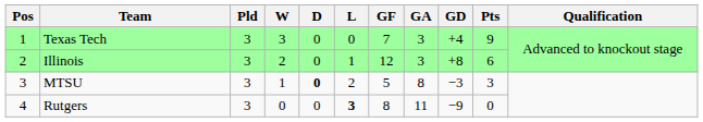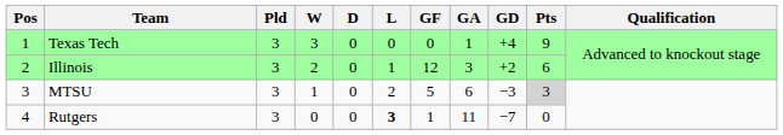Texas Tech | GF: 7 -> 0
Texas Tech | GA: 3 -> 1
Illinois | GD: +8 -> +2
MTSU | D: bold -> normal
MTSU | GA: 8 -> 6
MTSU | Pts: no background -> lightgrey background
Rutgers | GF: 8 -> 1
Rutgers | GD: −9 -> −7
